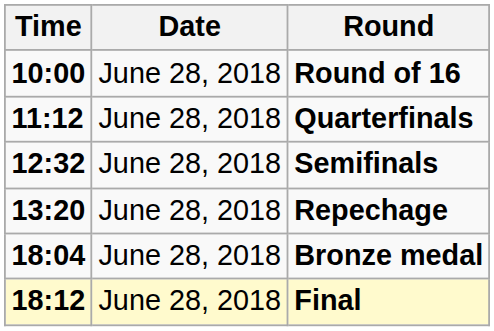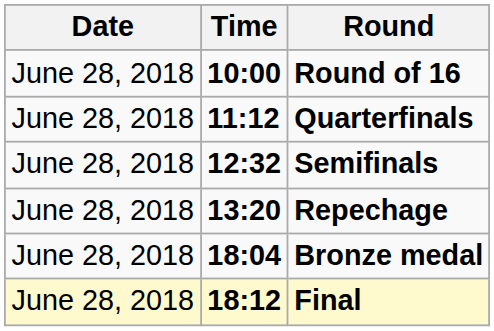columns swapped: Date <-> Time
